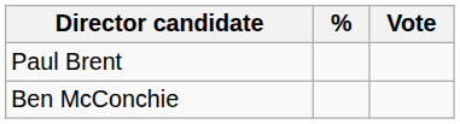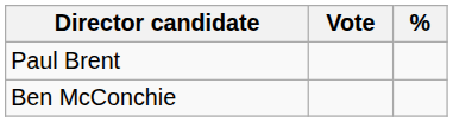columns swapped: Vote <-> %
